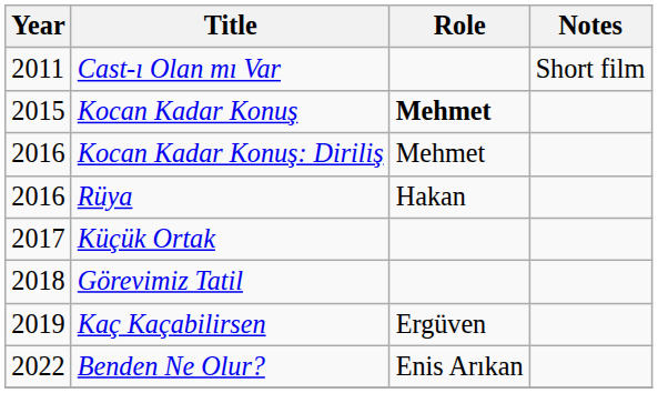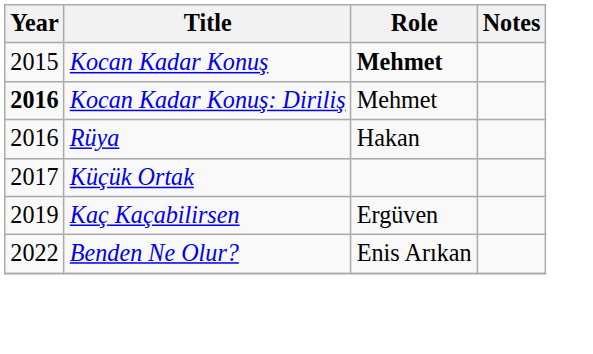- row: 2011 | Cast-ı Olan mı Var | Short film
Kocan Kadar Konuş: Diriliş | Year: normal -> bold
- row: 2018 | Görevimiz Tatil
